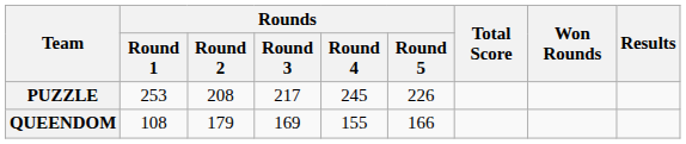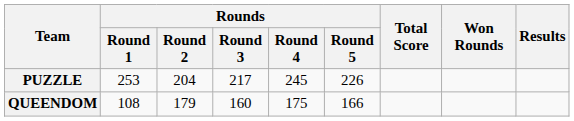PUZZLE | Rounds / Round 2: 208 -> 204
QUEENDOM | Rounds / Round 3: 169 -> 160
QUEENDOM | Rounds / Round 4: 155 -> 175
